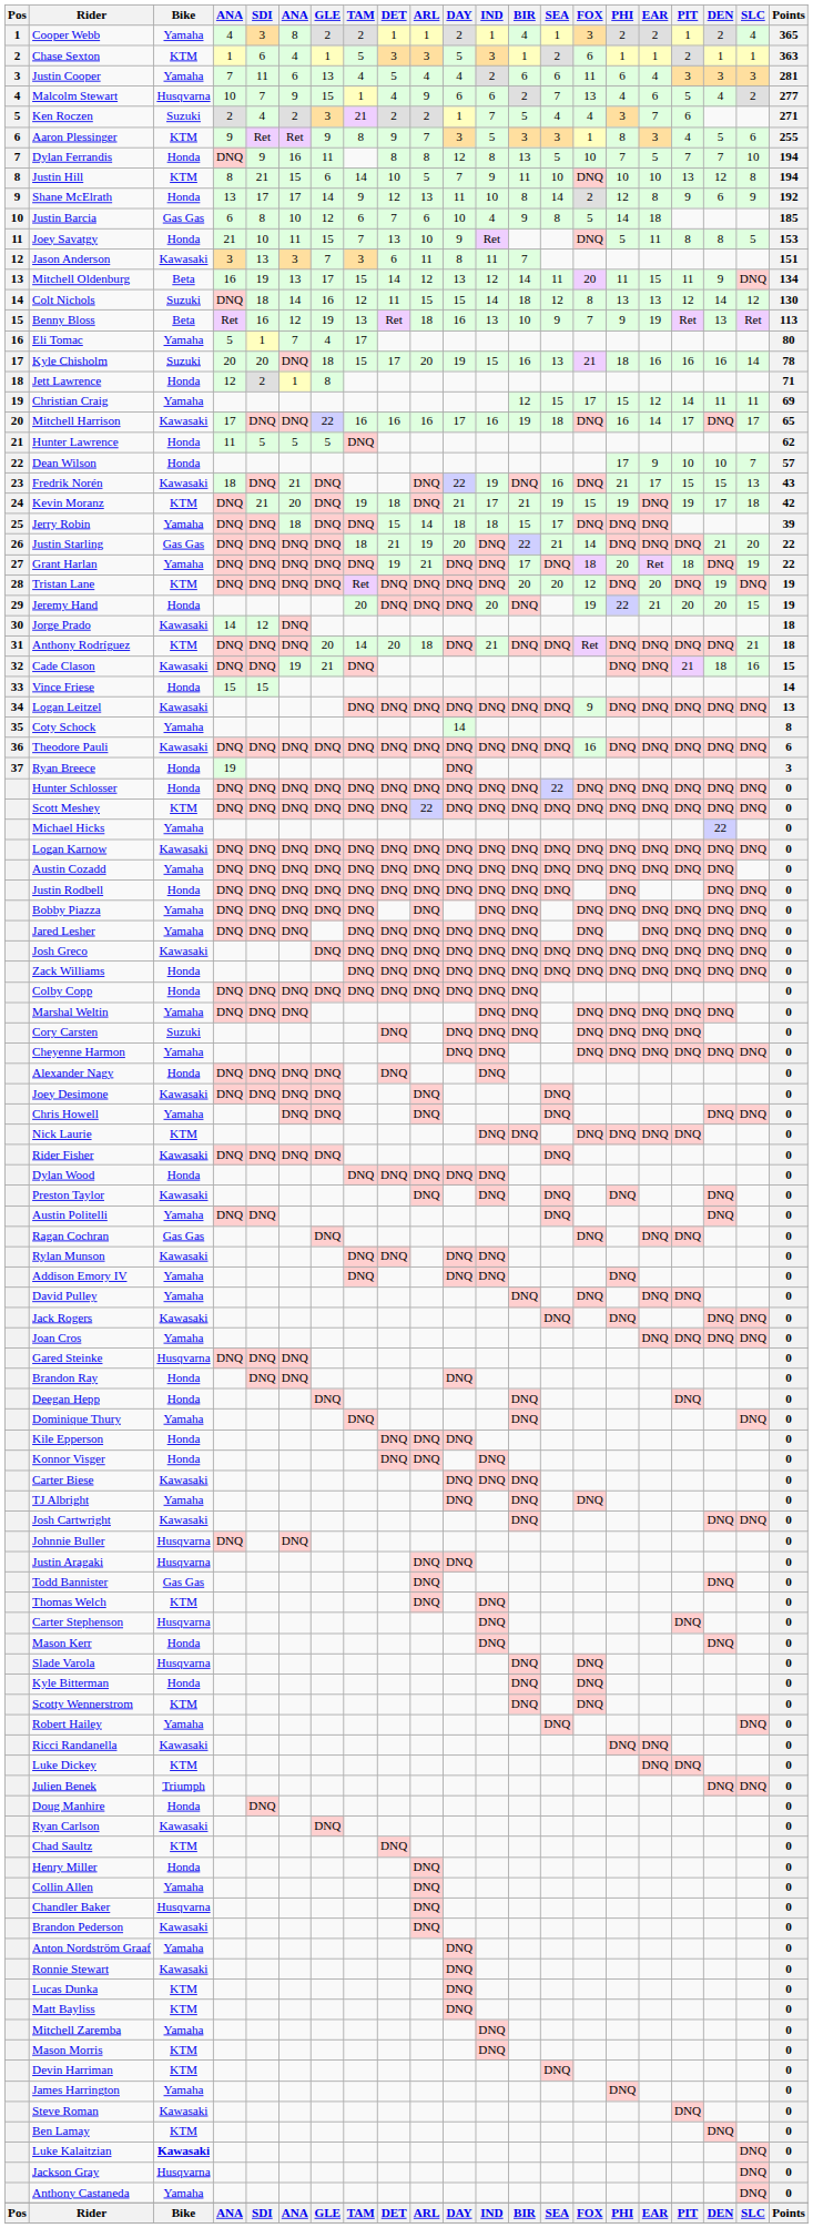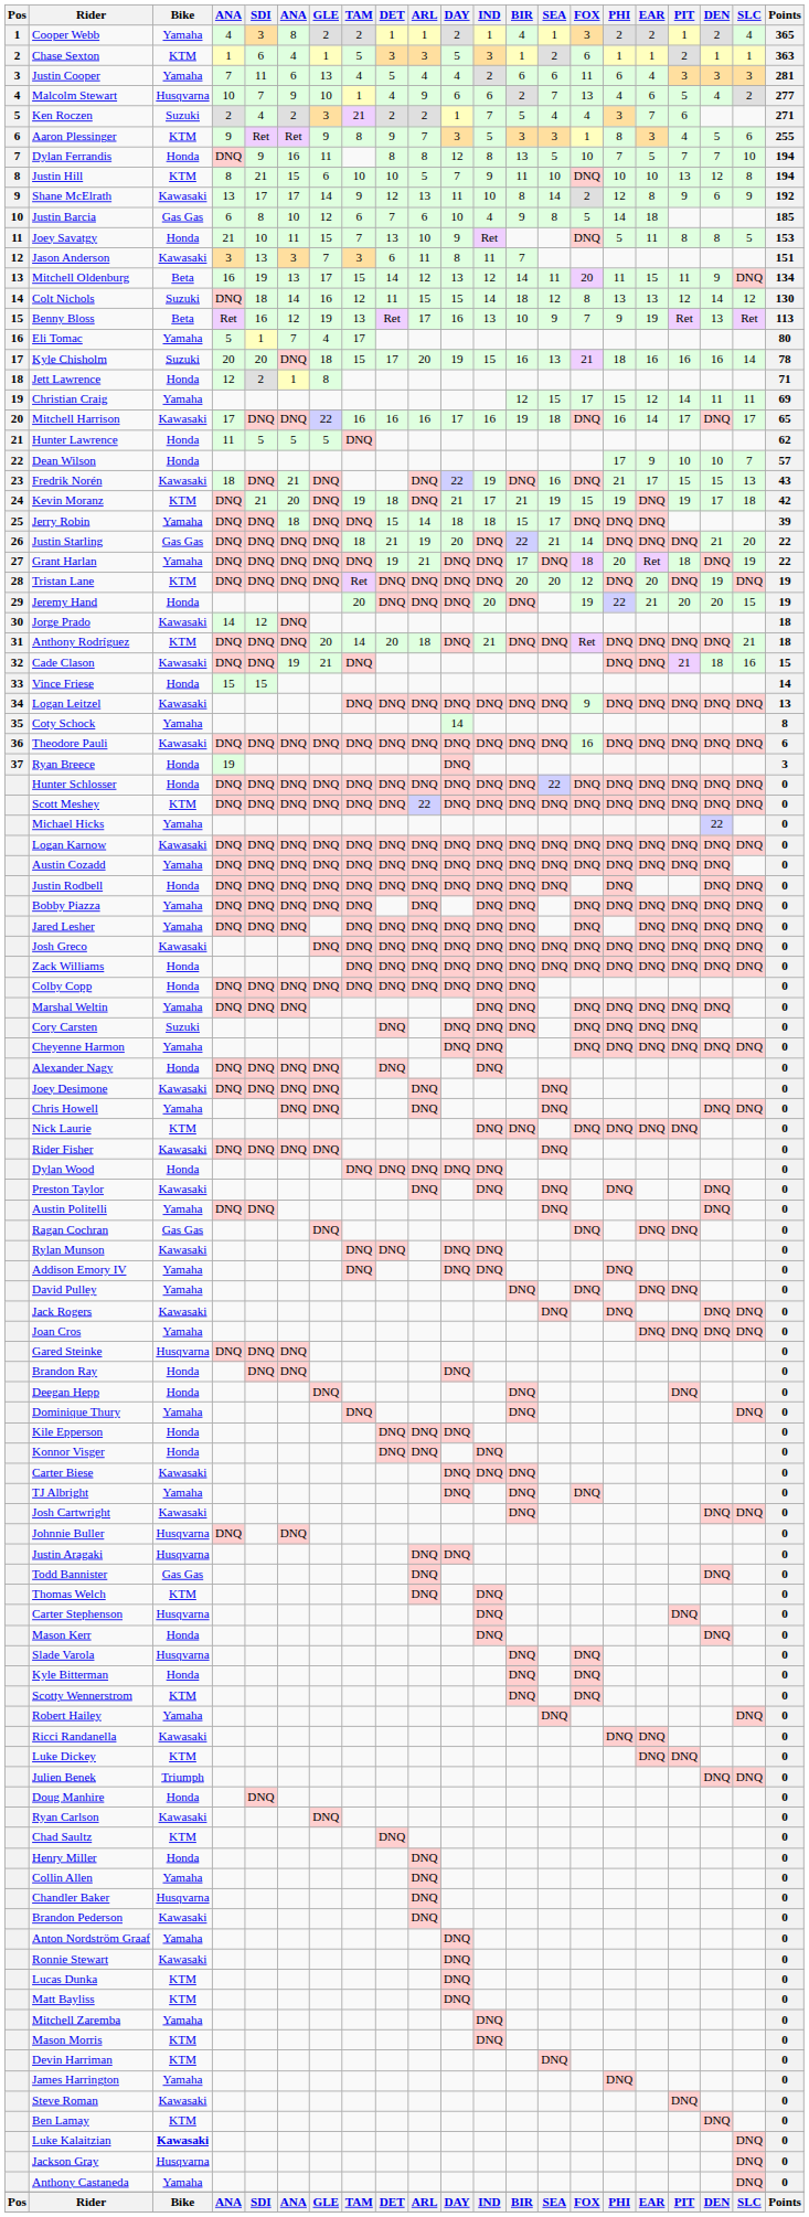Malcolm Stewart | GLE: 15 -> 10
Justin Hill | TAM: 14 -> 10
Shane McElrath | Bike: Honda -> Kawasaki
Benny Bloss | ARL: 18 -> 17
